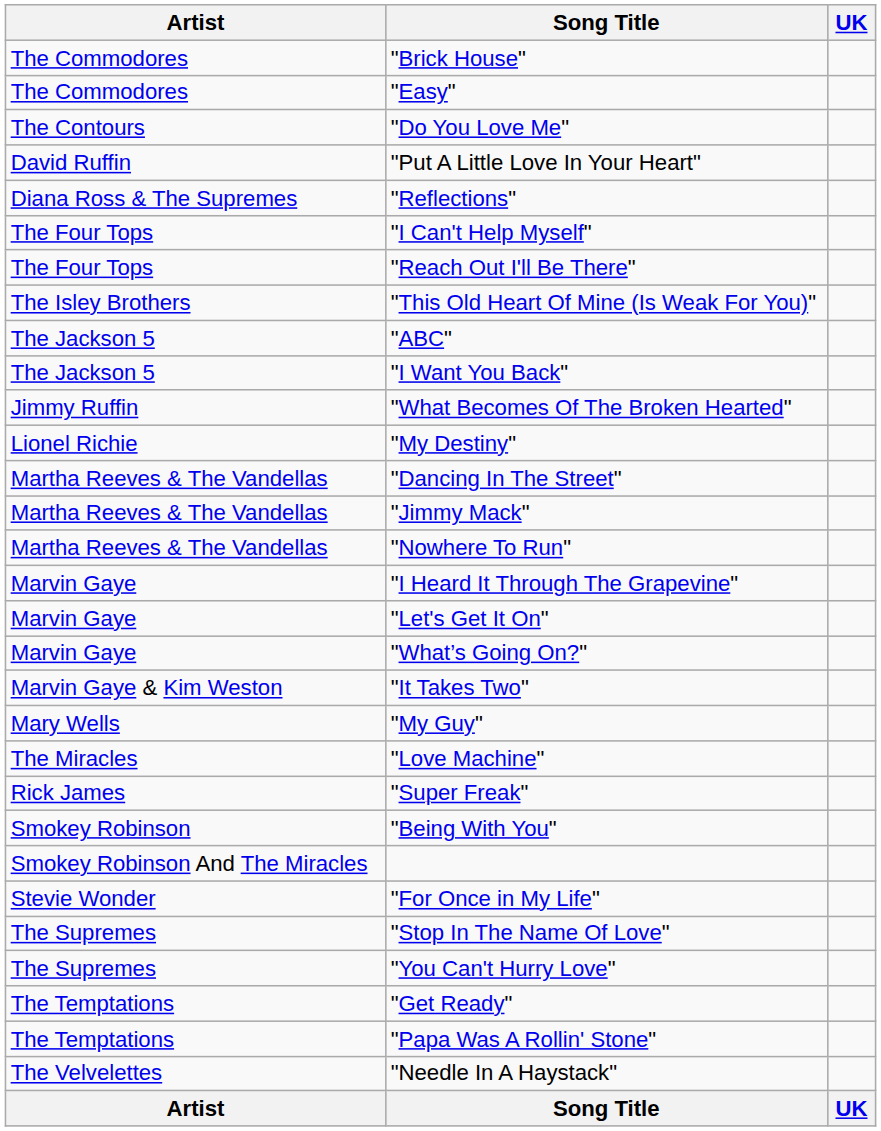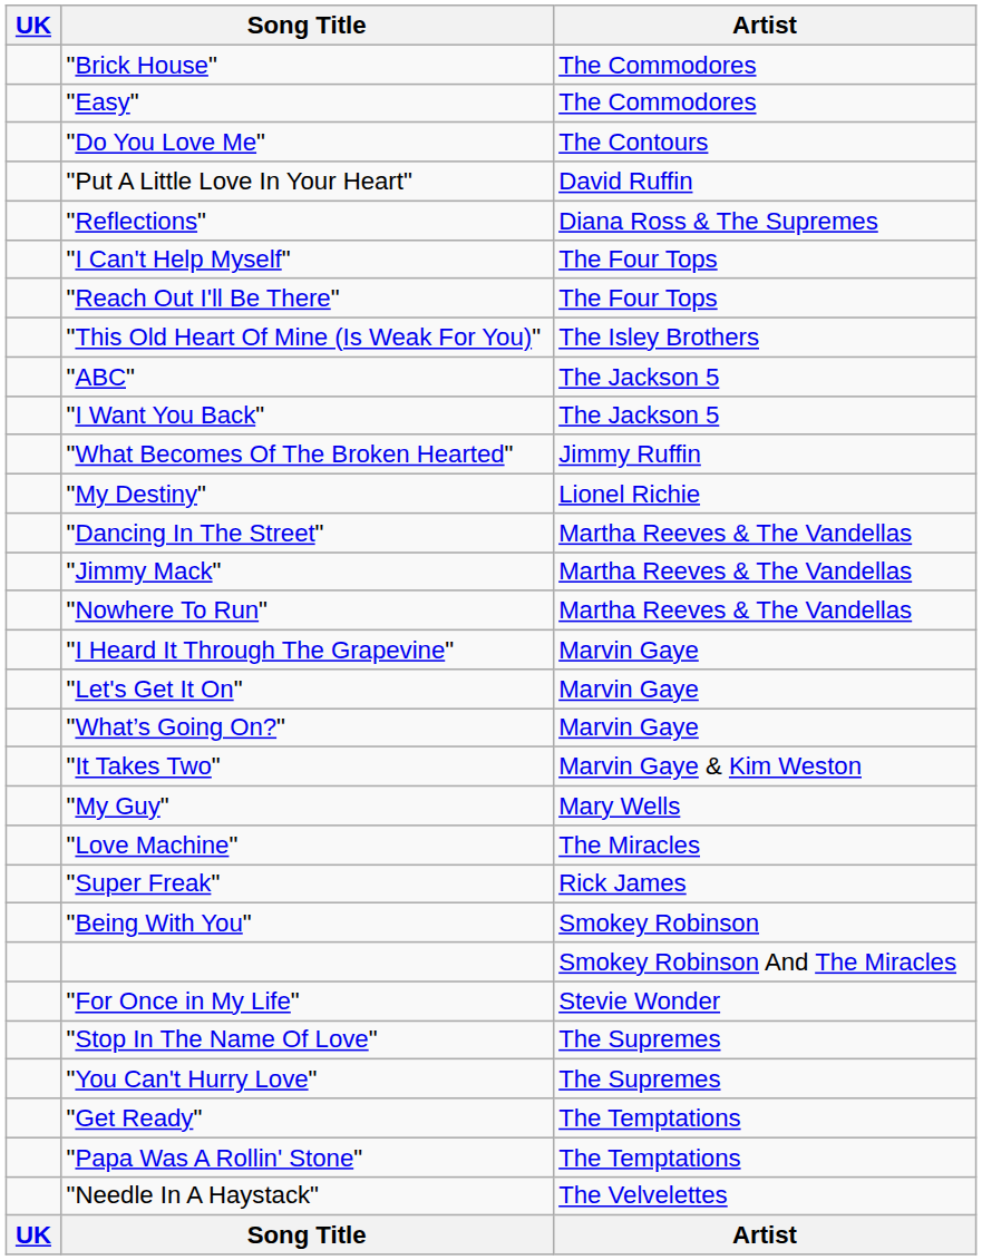columns swapped: Artist <-> UK
